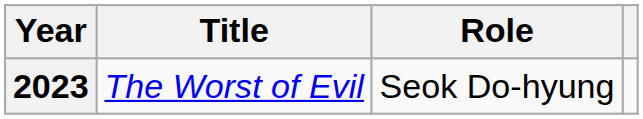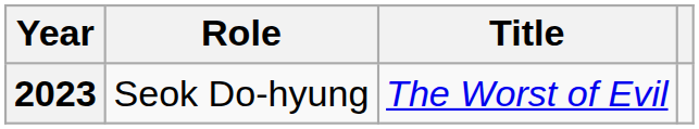columns swapped: Title <-> Role
